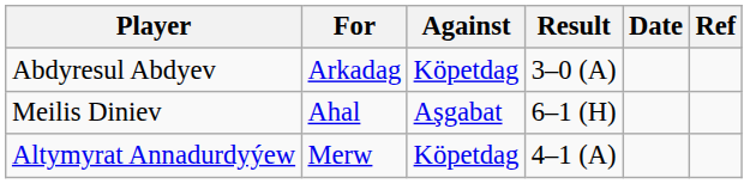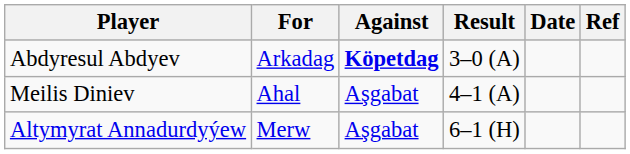Abdyresul Abdyev | Against: normal -> bold
Meilis Diniev | Result: 6–1 (H) -> 4–1 (A)
Altymyrat Annadurdyýew | Against: Köpetdag -> Aşgabat
Altymyrat Annadurdyýew | Result: 4–1 (A) -> 6–1 (H)
